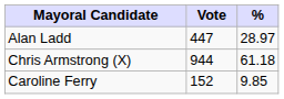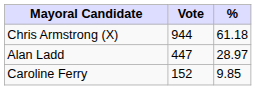rows swapped: Chris Armstrong (X) <-> Alan Ladd
